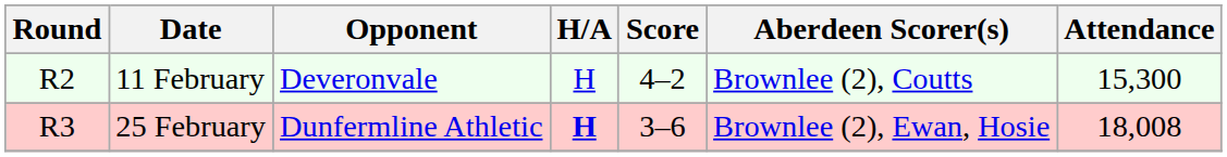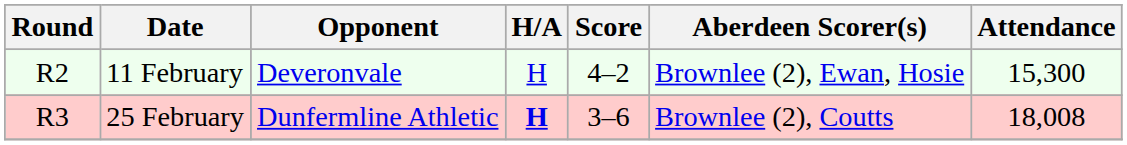11 February | Aberdeen Scorer(s): Brownlee (2), Coutts -> Brownlee (2), Ewan, Hosie
25 February | Aberdeen Scorer(s): Brownlee (2), Ewan, Hosie -> Brownlee (2), Coutts
